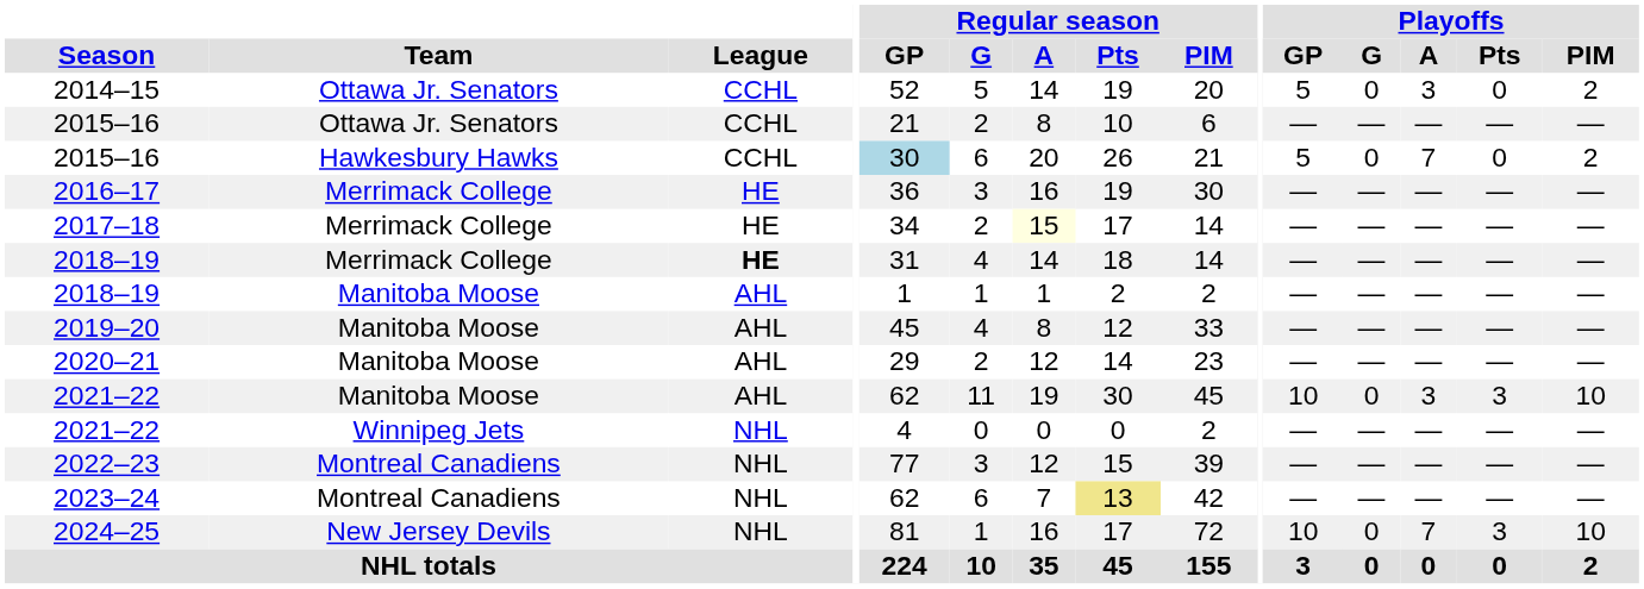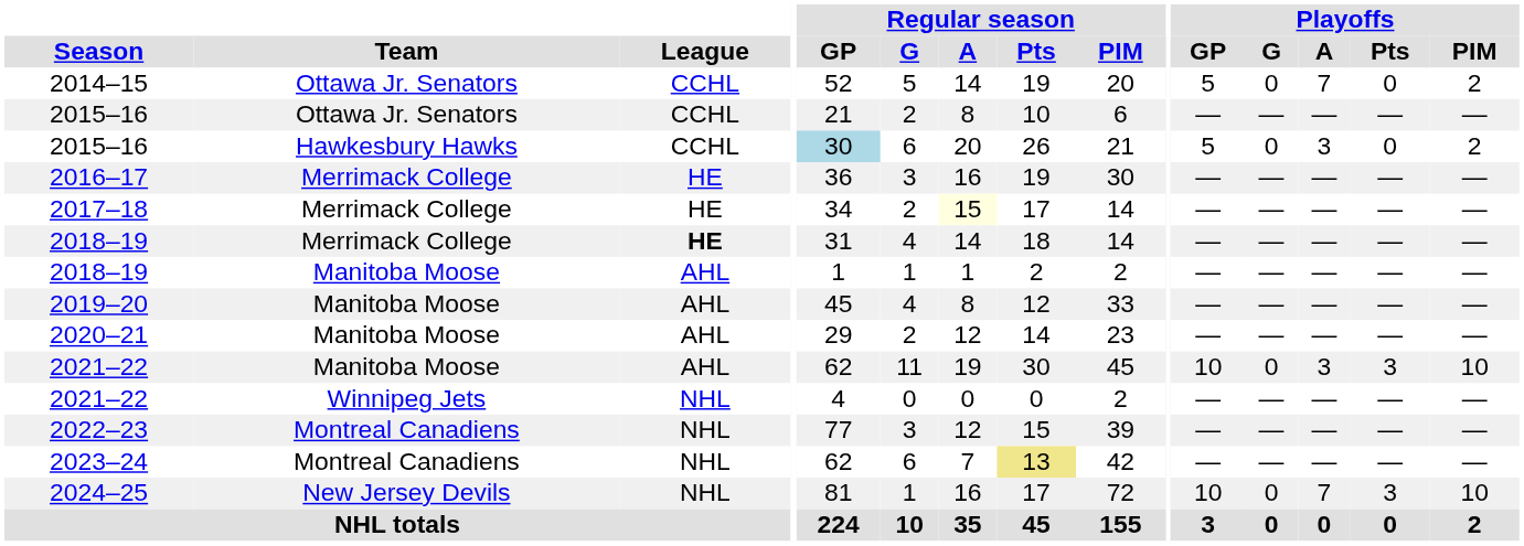2014–15 | Playoffs / A: 3 -> 7
2015–16 / Hawkesbury Hawks | Playoffs / A: 7 -> 3
